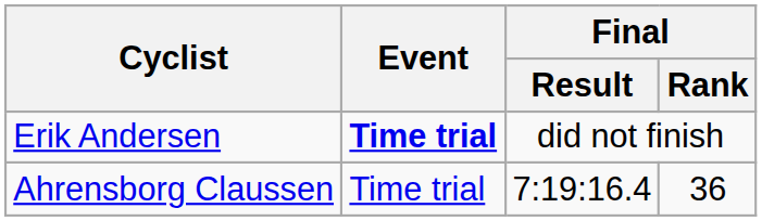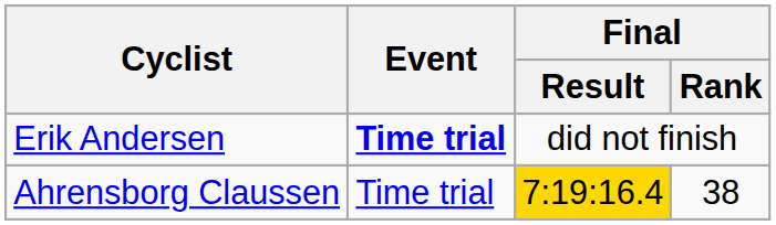Ahrensborg Claussen | Final / Result: no background -> gold background
Ahrensborg Claussen | Final / Rank: 36 -> 38
